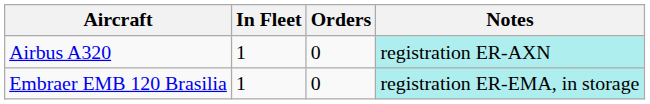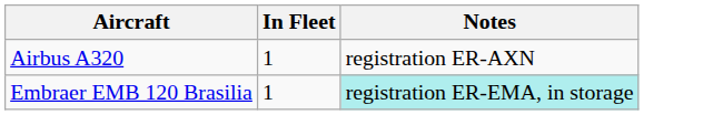- column: Orders | 0 | 0
Airbus A320 | Notes: paleturquoise background -> no background
